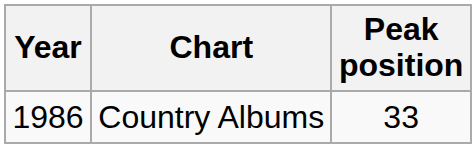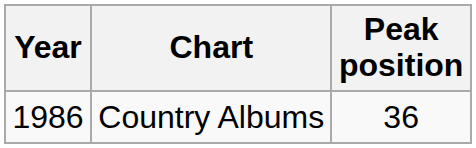Country Albums | Peak position: 33 -> 36
